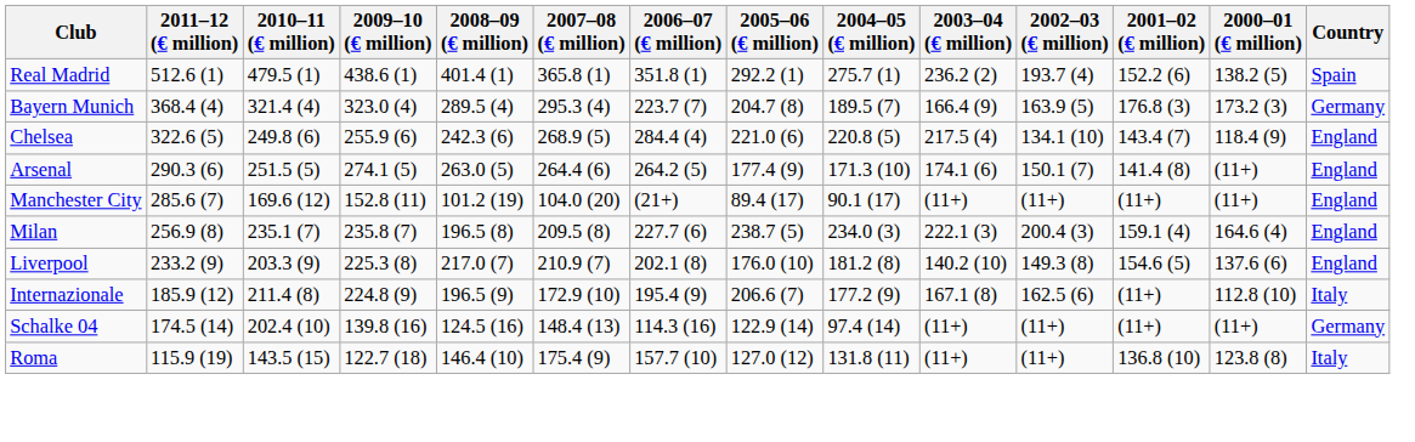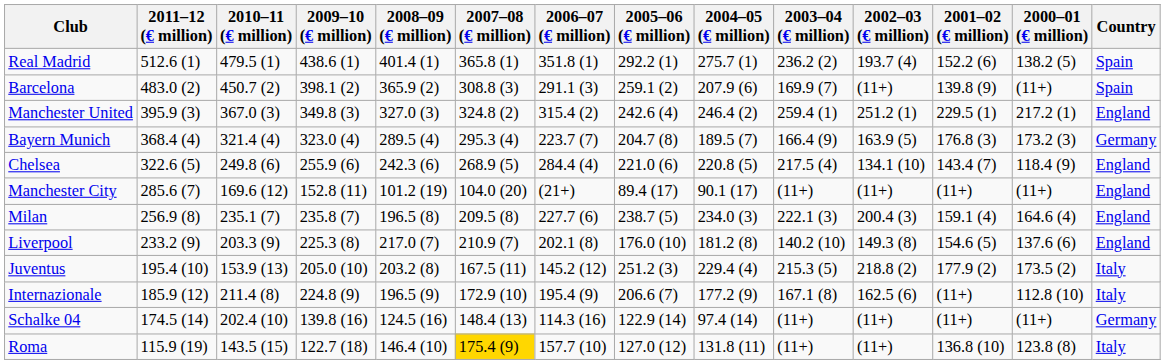+ row: Barcelona | 483.0 (2) | 450.7 (2) | 398.1 (2) | 365.9 (2) | 308.8 (3) | 291.1 (3) | 259.1 (2) | 207.9 (6) | 169.9 (7) | (11+) | 139.8 (9) | (11+) | Spain
+ row: Manchester United | 395.9 (3) | 367.0 (3) | 349.8 (3) | 327.0 (3) | 324.8 (2) | 315.4 (2) | 242.6 (4) | 246.4 (2) | 259.4 (1) | 251.2 (1) | 229.5 (1) | 217.2 (1) | England
- row: Arsenal | 290.3 (6) | 251.5 (5) | 274.1 (5) | 263.0 (5) | 264.4 (6) | 264.2 (5) | 177.4 (9) | 171.3 (10) | 174.1 (6) | 150.1 (7) | 141.4 (8) | (11+) | England
+ row: Juventus | 195.4 (10) | 153.9 (13) | 205.0 (10) | 203.2 (8) | 167.5 (11) | 145.2 (12) | 251.2 (3) | 229.4 (4) | 215.3 (5) | 218.8 (2) | 177.9 (2) | 173.5 (2) | Italy
Roma | 2007–08 (€ million): no background -> gold background
